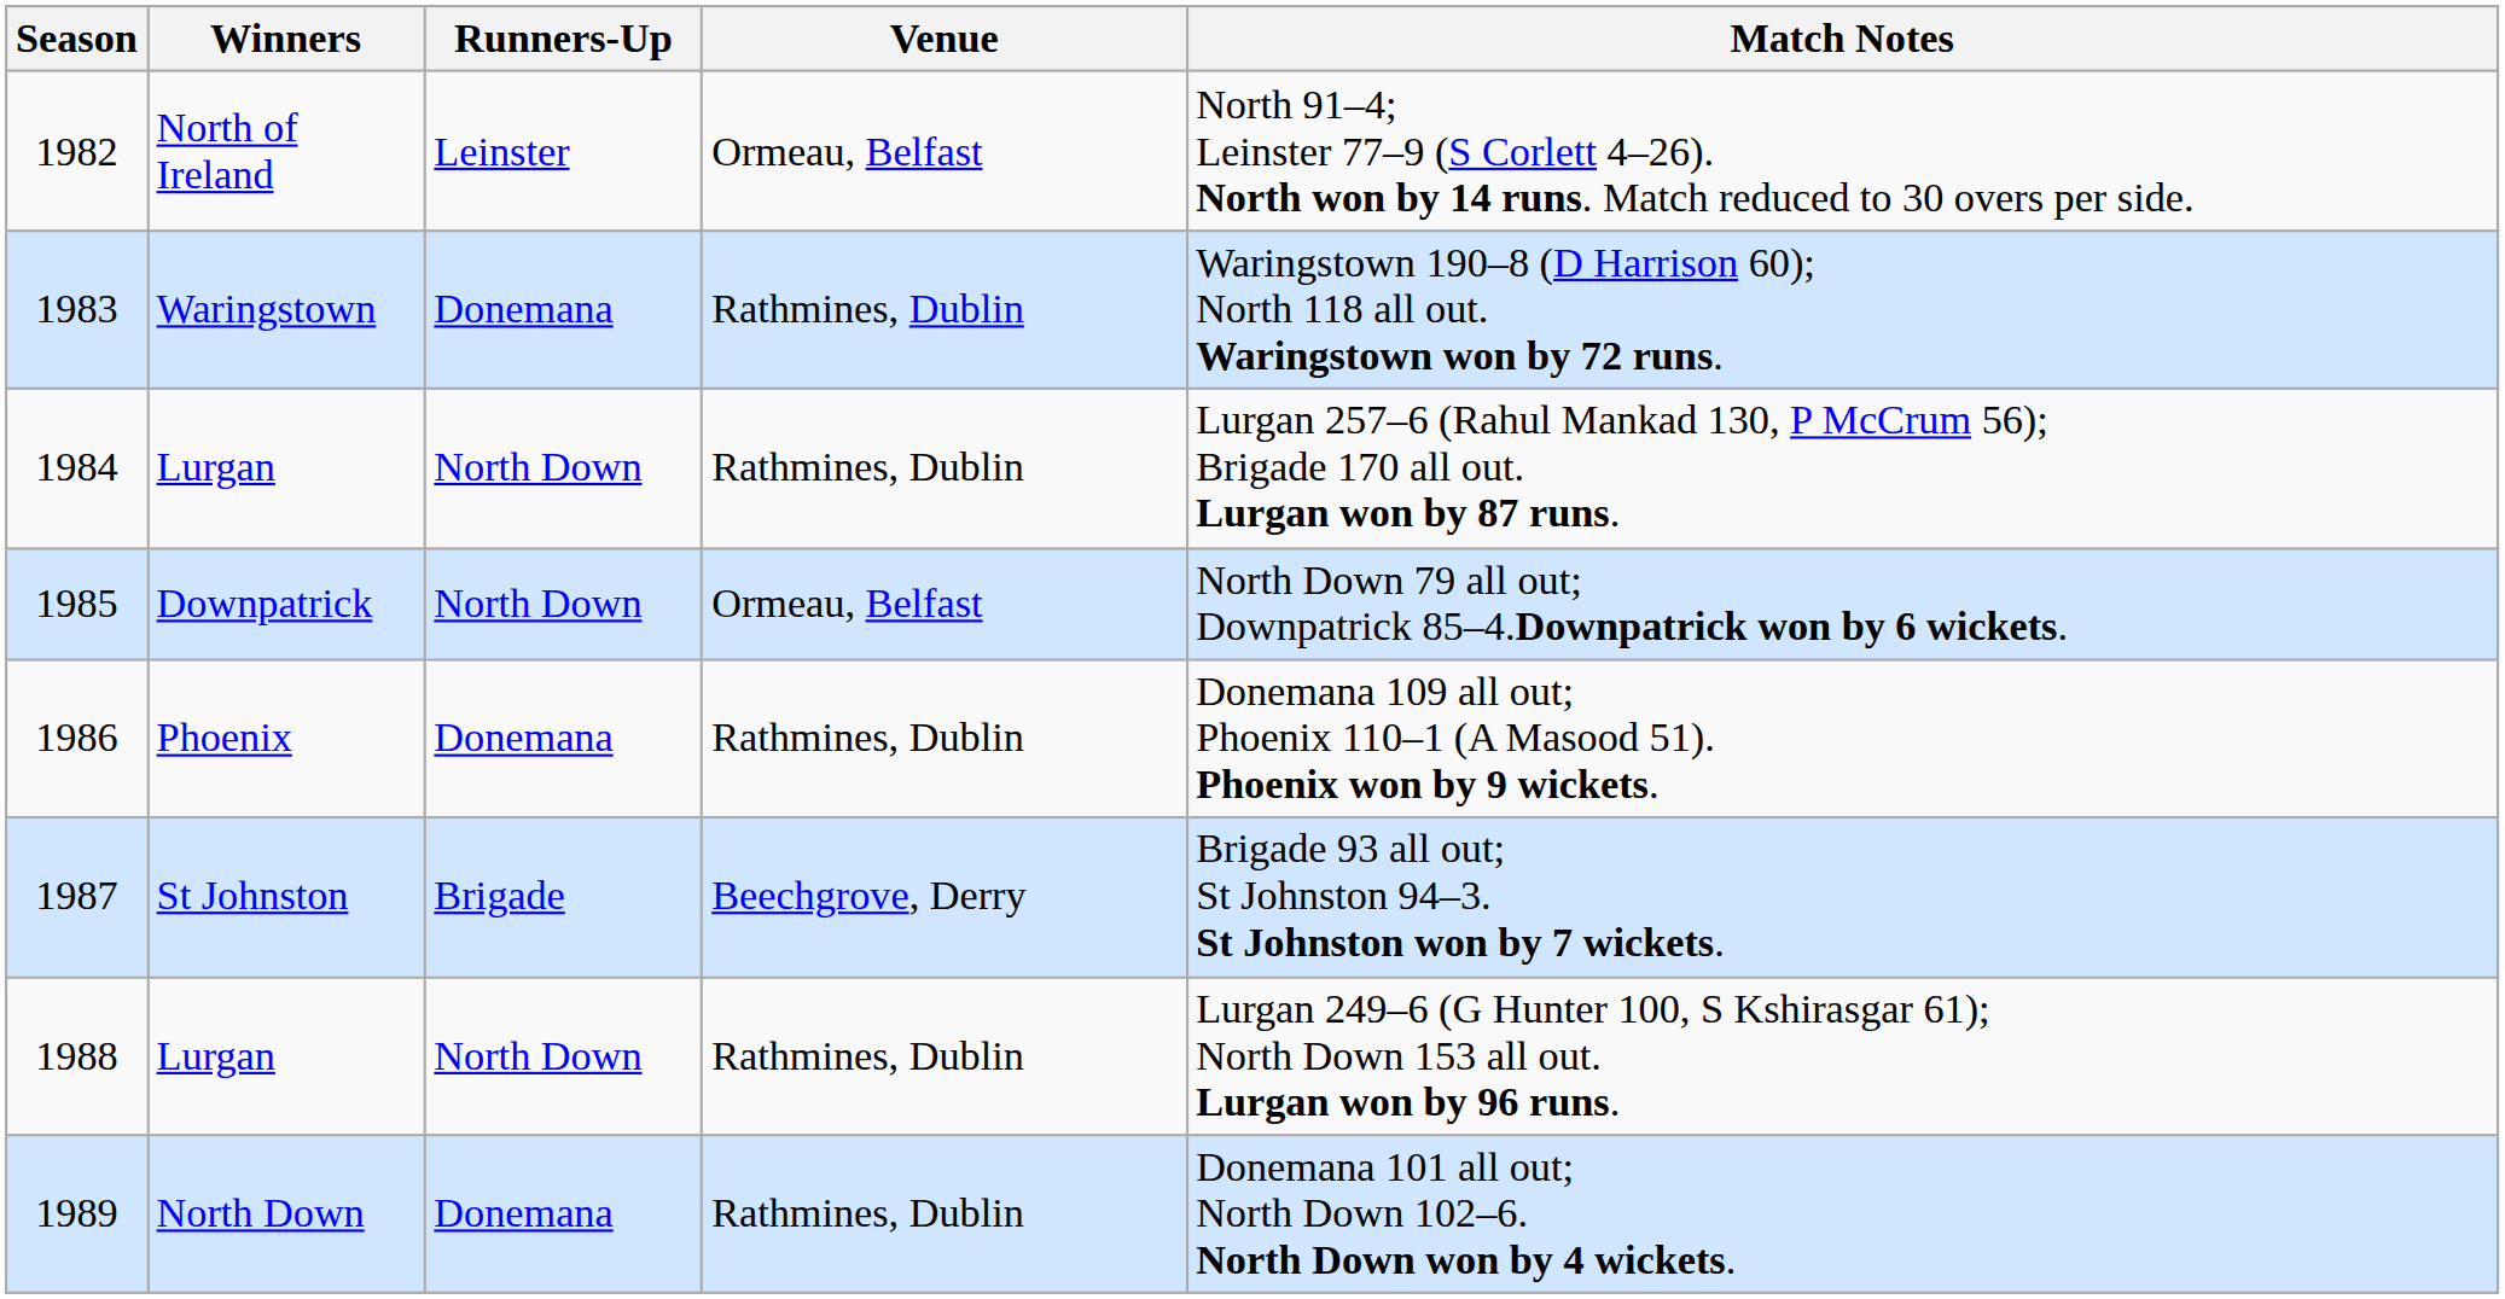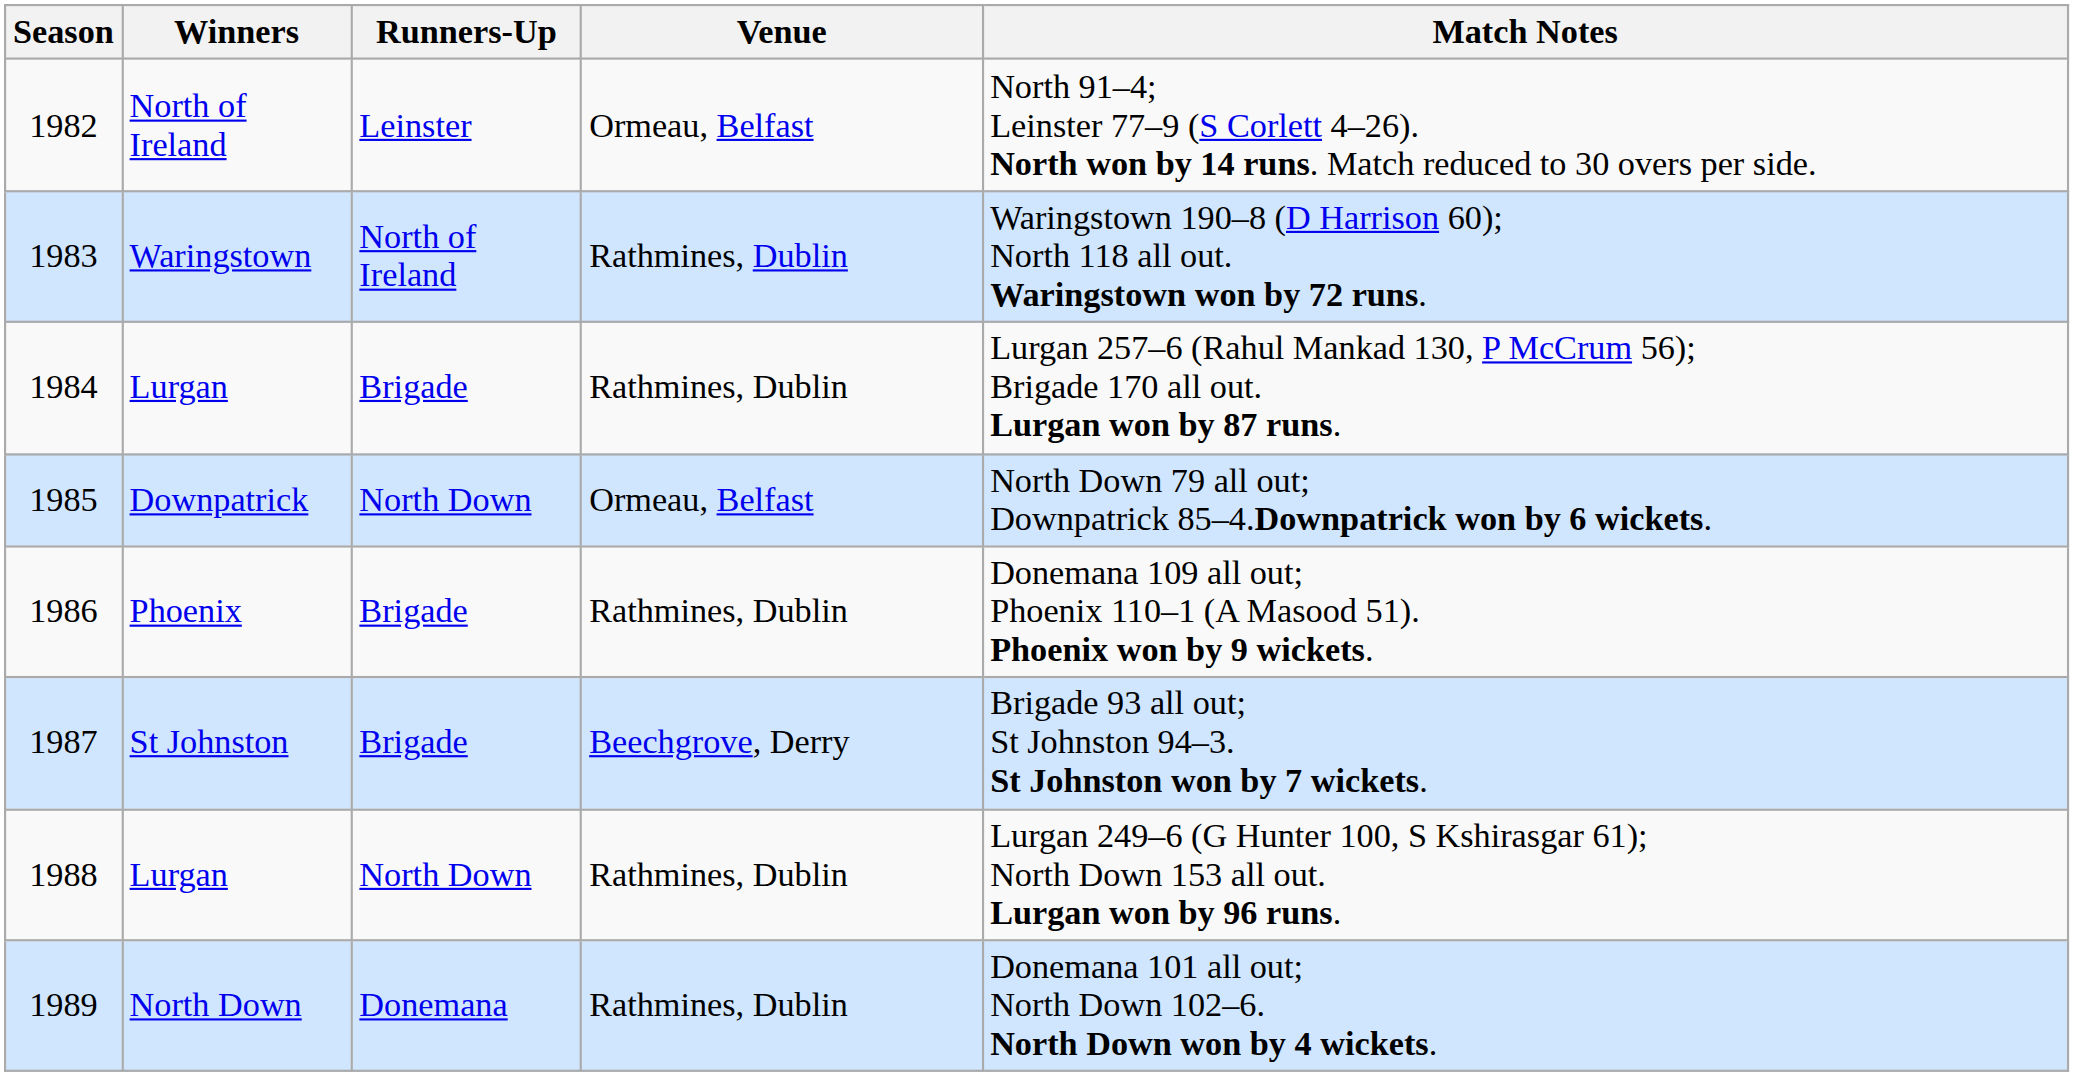1983 | Runners-Up: Donemana -> North of Ireland
1984 | Runners-Up: North Down -> Brigade
1986 | Runners-Up: Donemana -> Brigade
